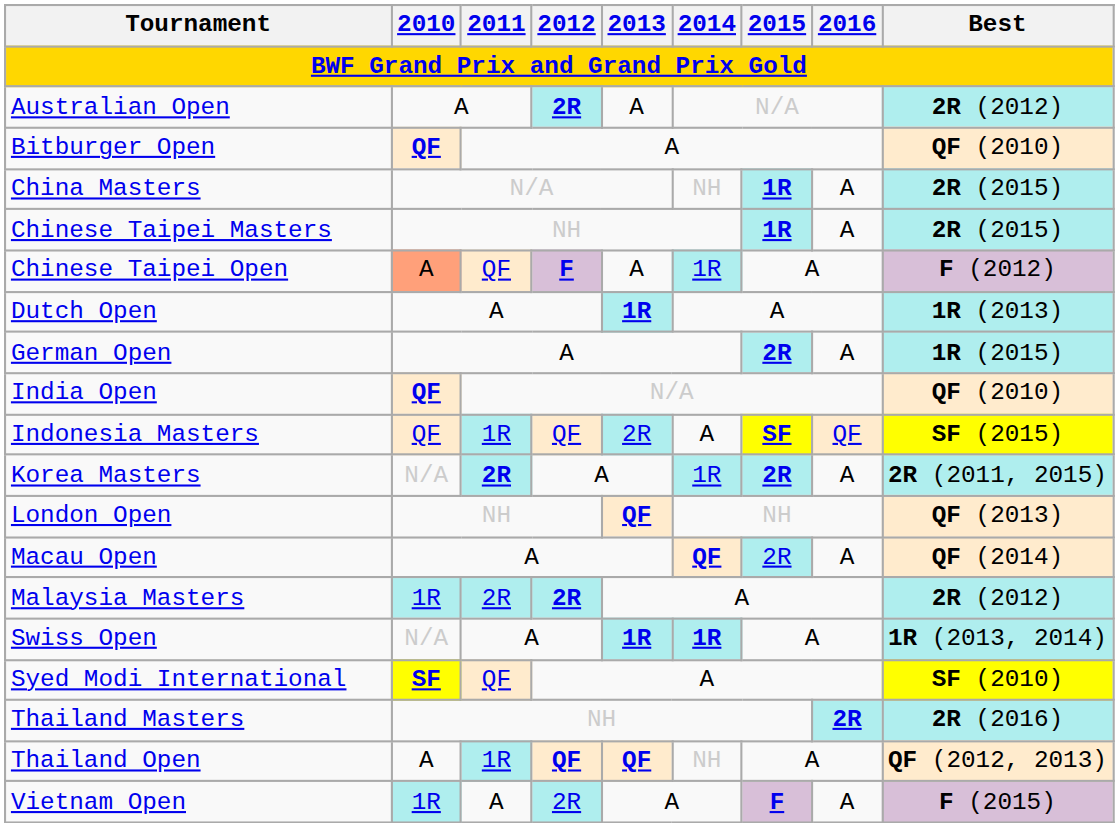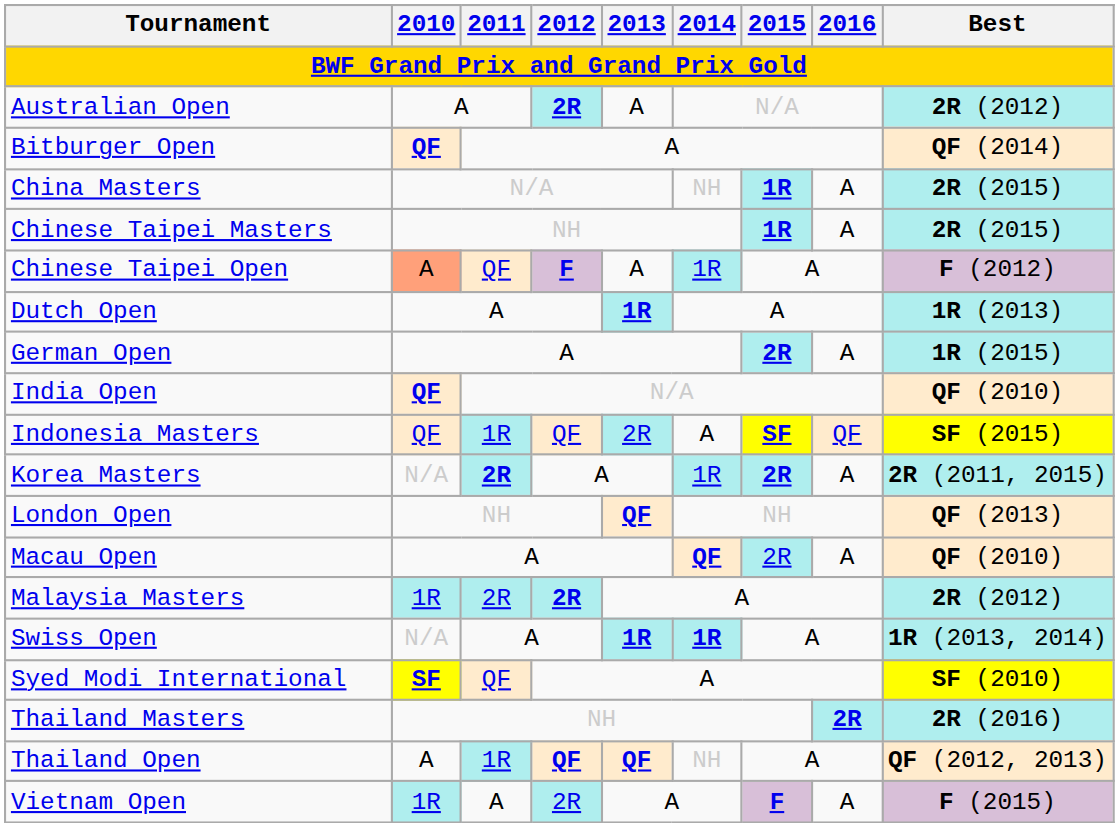Bitburger Open | Best: QF (2010) -> QF (2014)
Macau Open | Best: QF (2014) -> QF (2010)
